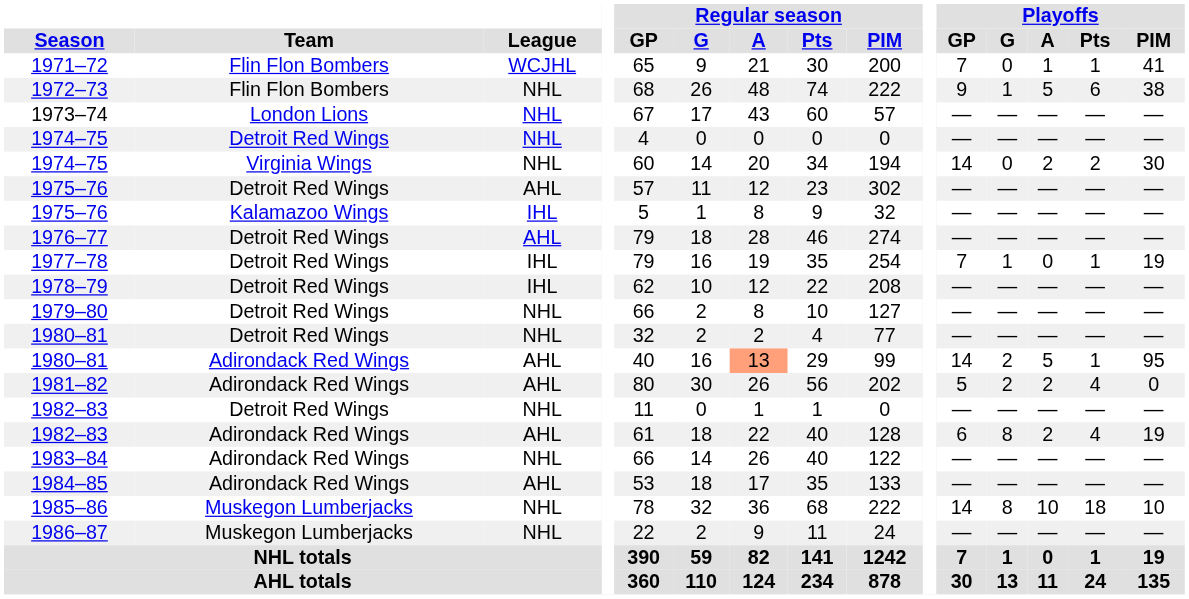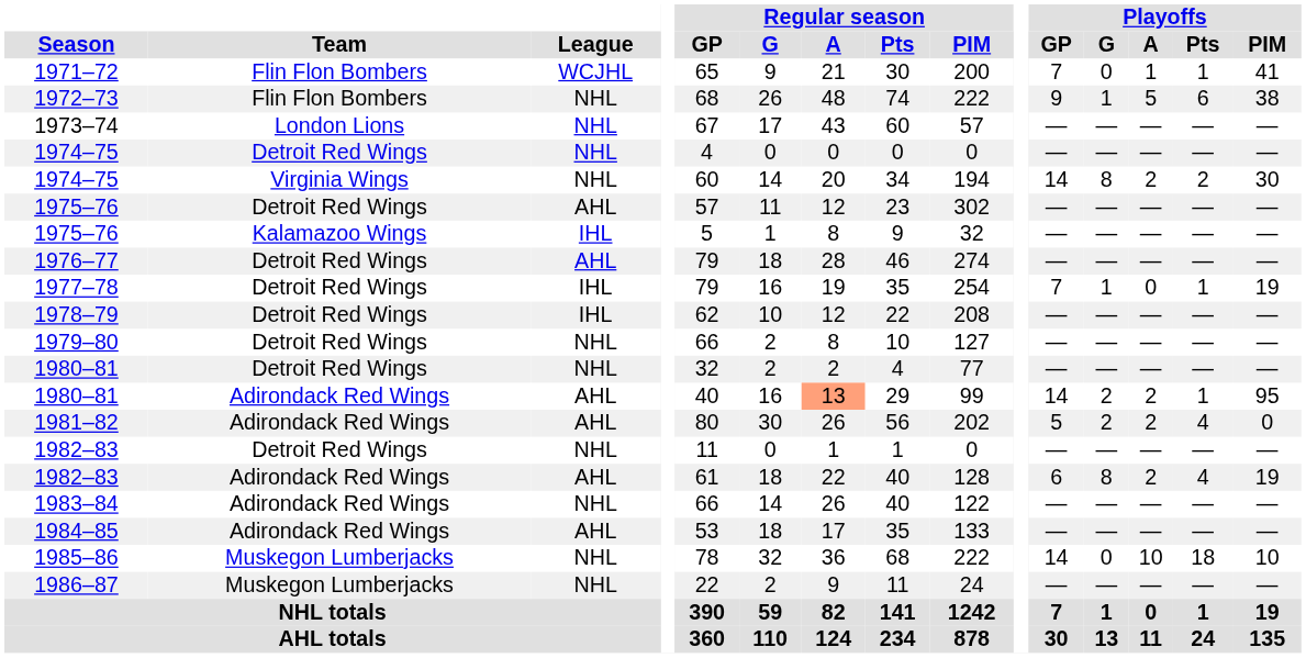1974–75 / Virginia Wings | Playoffs / G: 0 -> 8
1980–81 / Adirondack Red Wings | Playoffs / A: 5 -> 2
1985–86 | Playoffs / G: 8 -> 0
